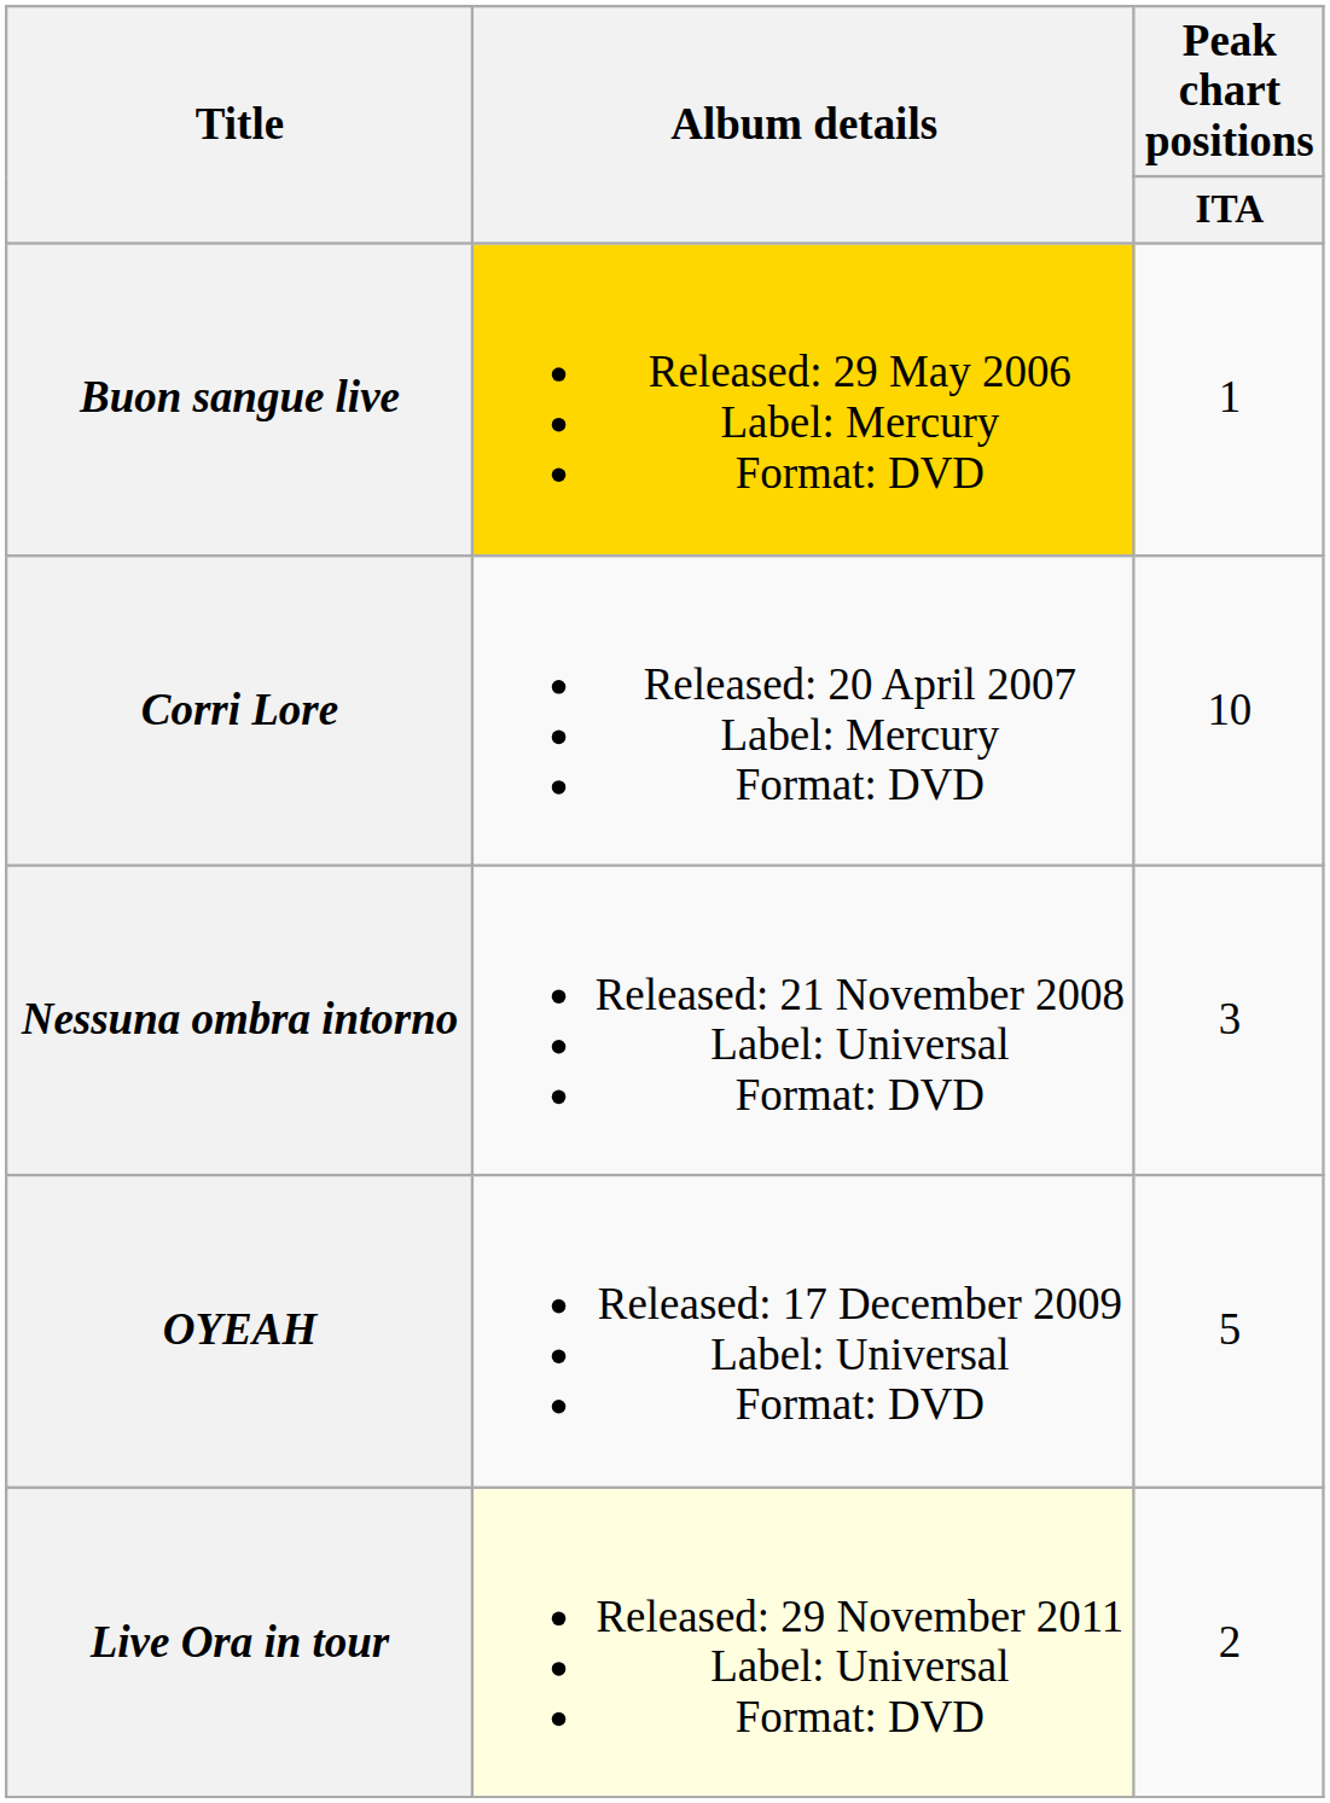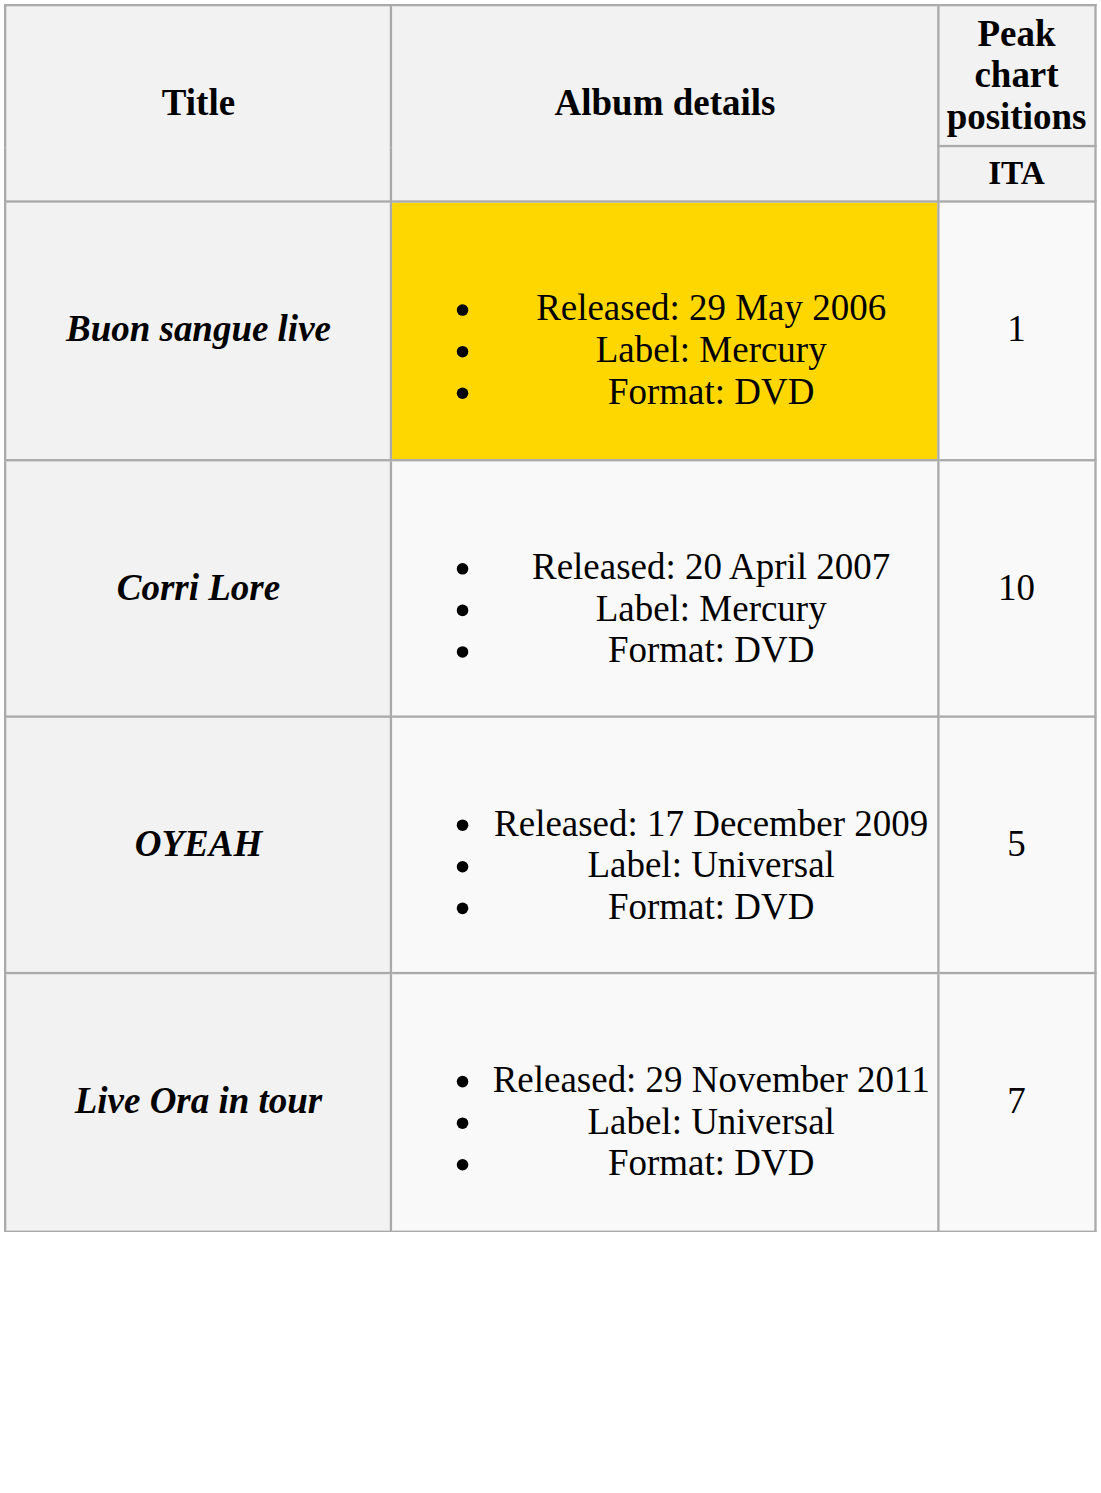- row: Nessuna ombra intorno | Released: 21 November 2008 Label: Universal Format: DVD | 3
Live Ora in tour | Album details: lightyellow background -> no background
Live Ora in tour | Peak chart positions / ITA: 2 -> 7
